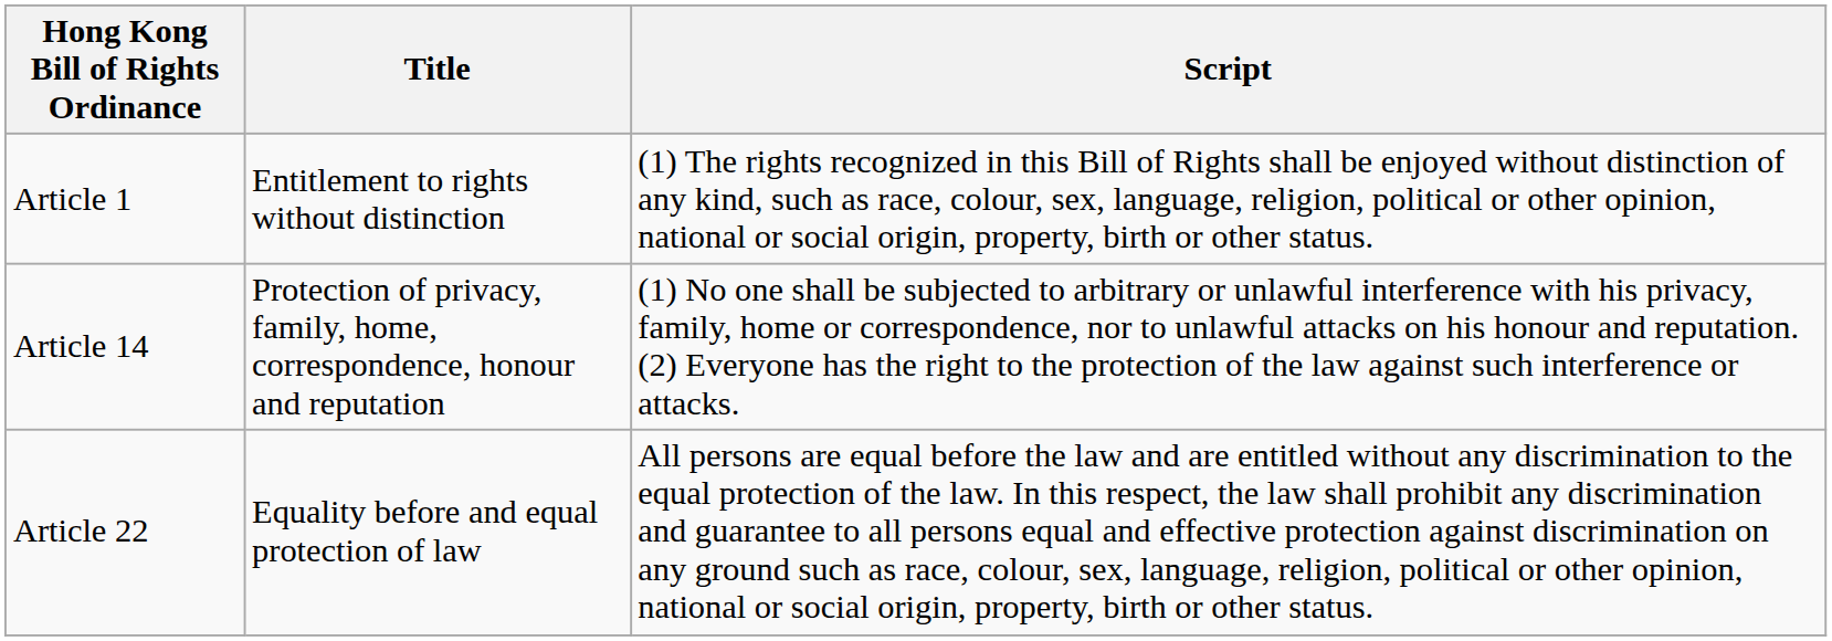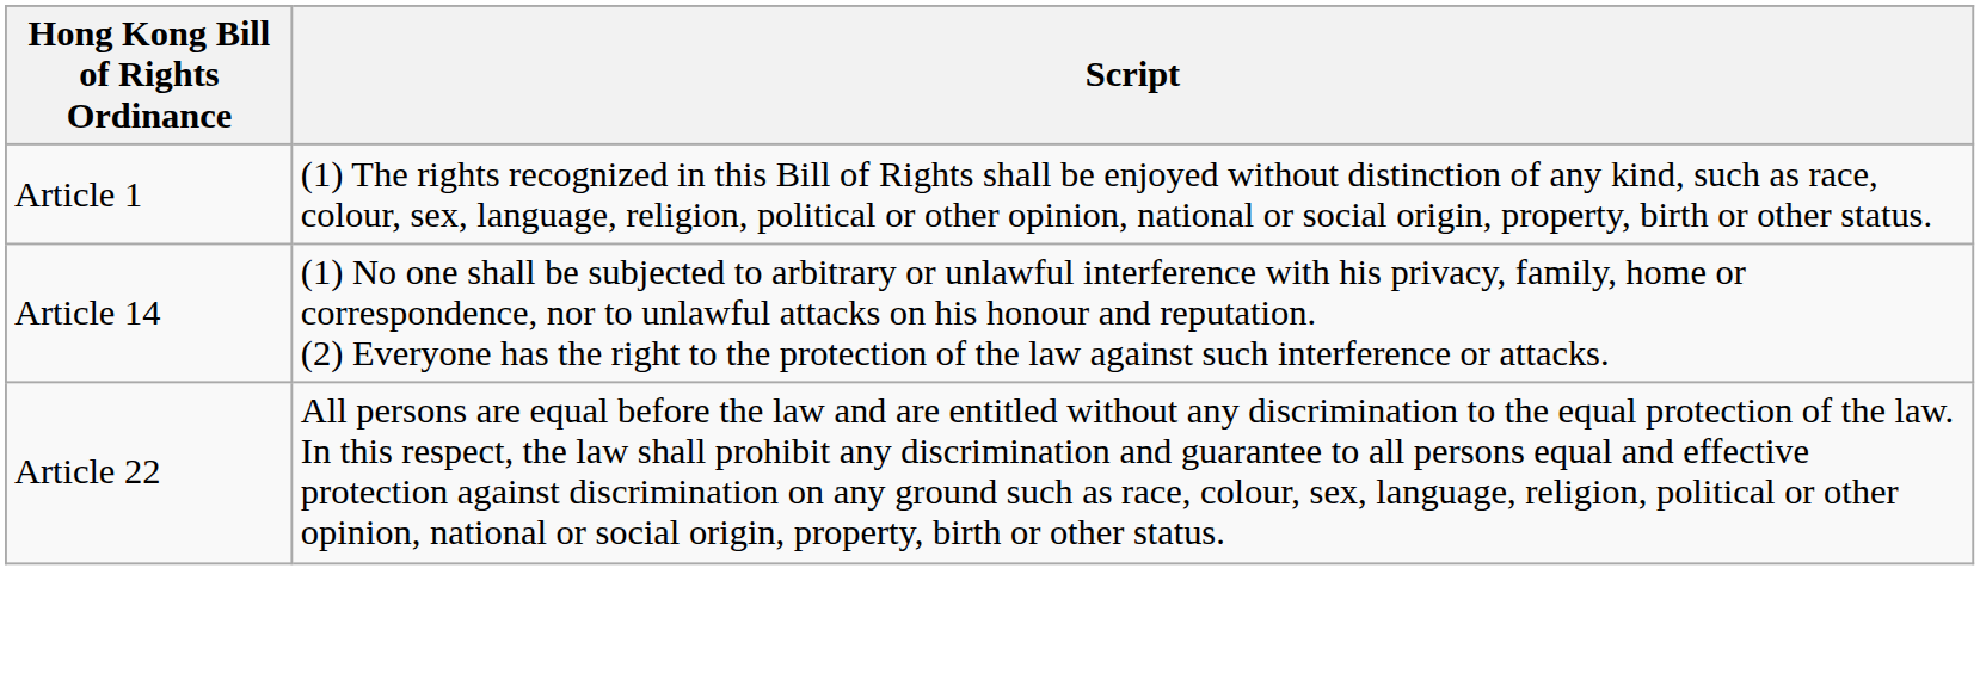- column: Title | Entitlement to rights without distinction | Protection of privacy, family, home, correspondence, honour and reputation | Equality before and equal protection of law
